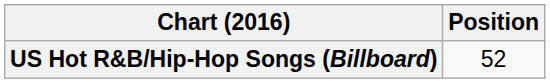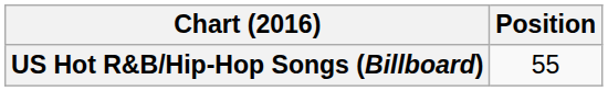US Hot R&B/Hip-Hop Songs (Billboard) | Position: 52 -> 55
